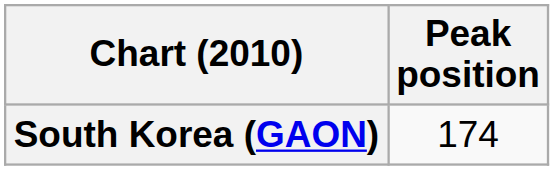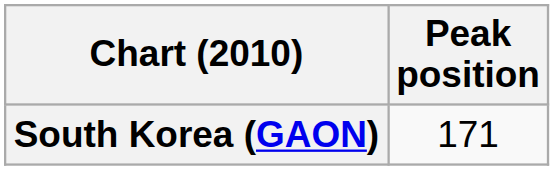South Korea (GAON) | Peak position: 174 -> 171
